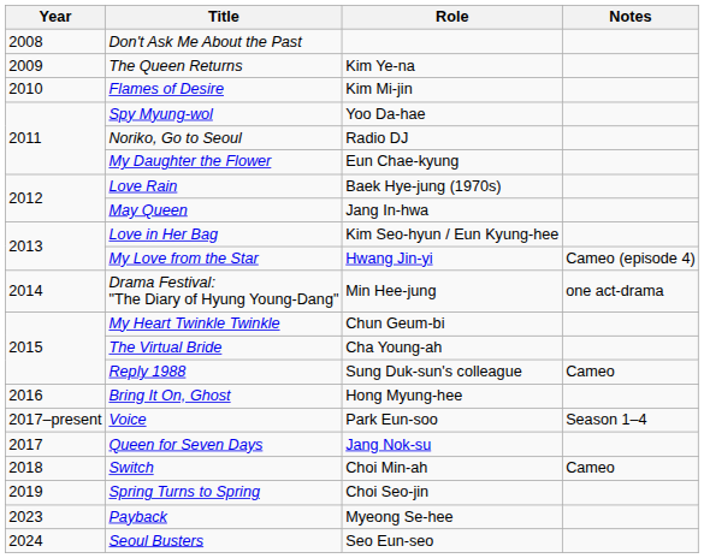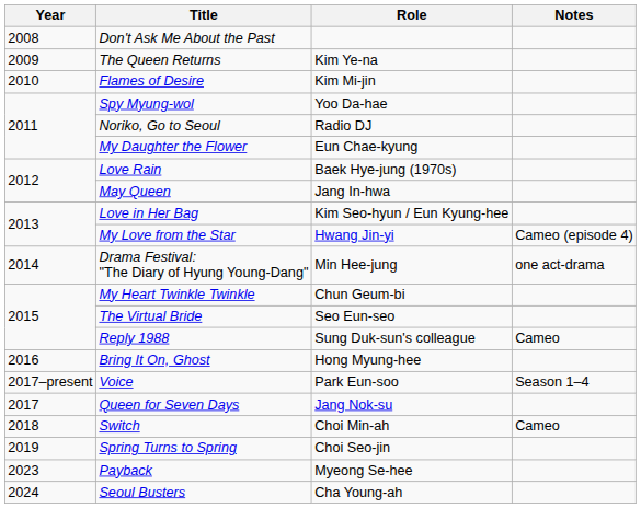The Virtual Bride | Role: Cha Young-ah -> Seo Eun-seo
Seoul Busters | Role: Seo Eun-seo -> Cha Young-ah
